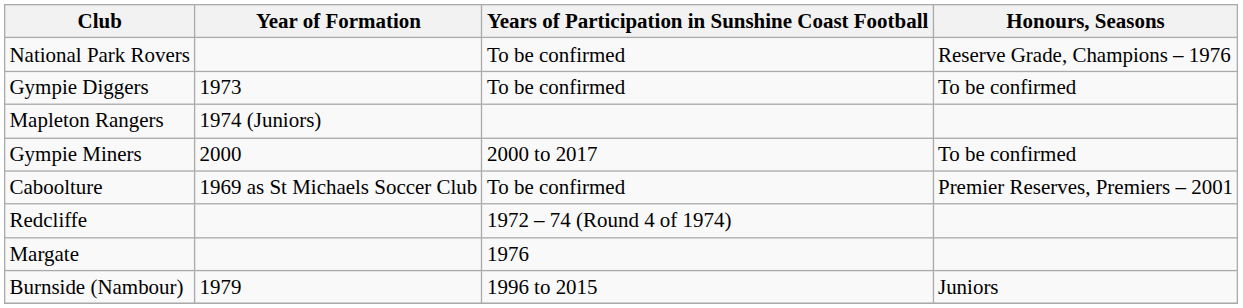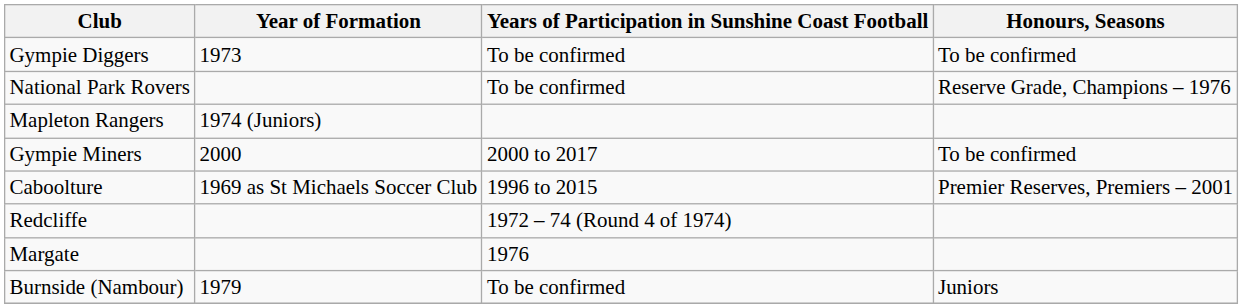rows swapped: National Park Rovers <-> Gympie Diggers
Caboolture | Years of Participation in Sunshine Coast Football: To be confirmed -> 1996 to 2015
Burnside (Nambour) | Years of Participation in Sunshine Coast Football: 1996 to 2015 -> To be confirmed
